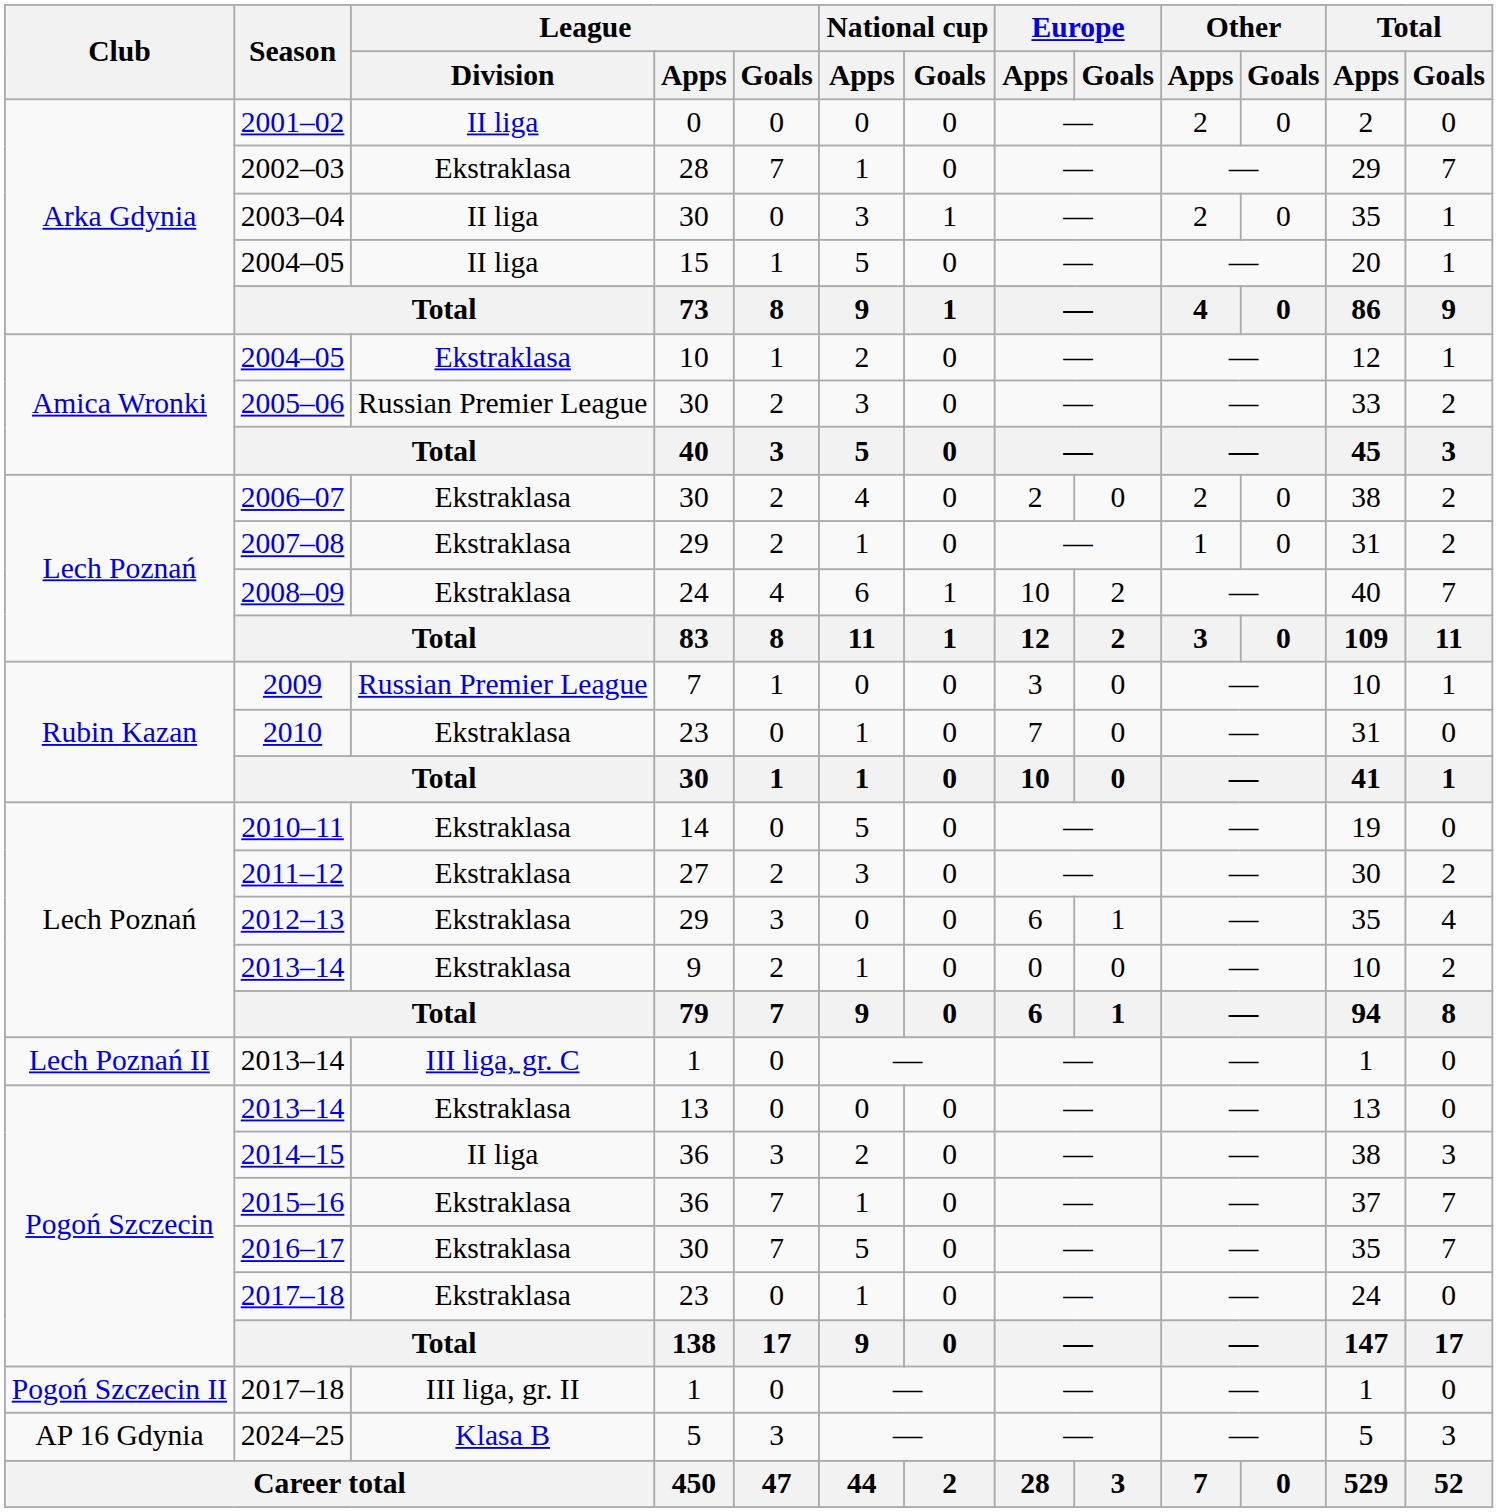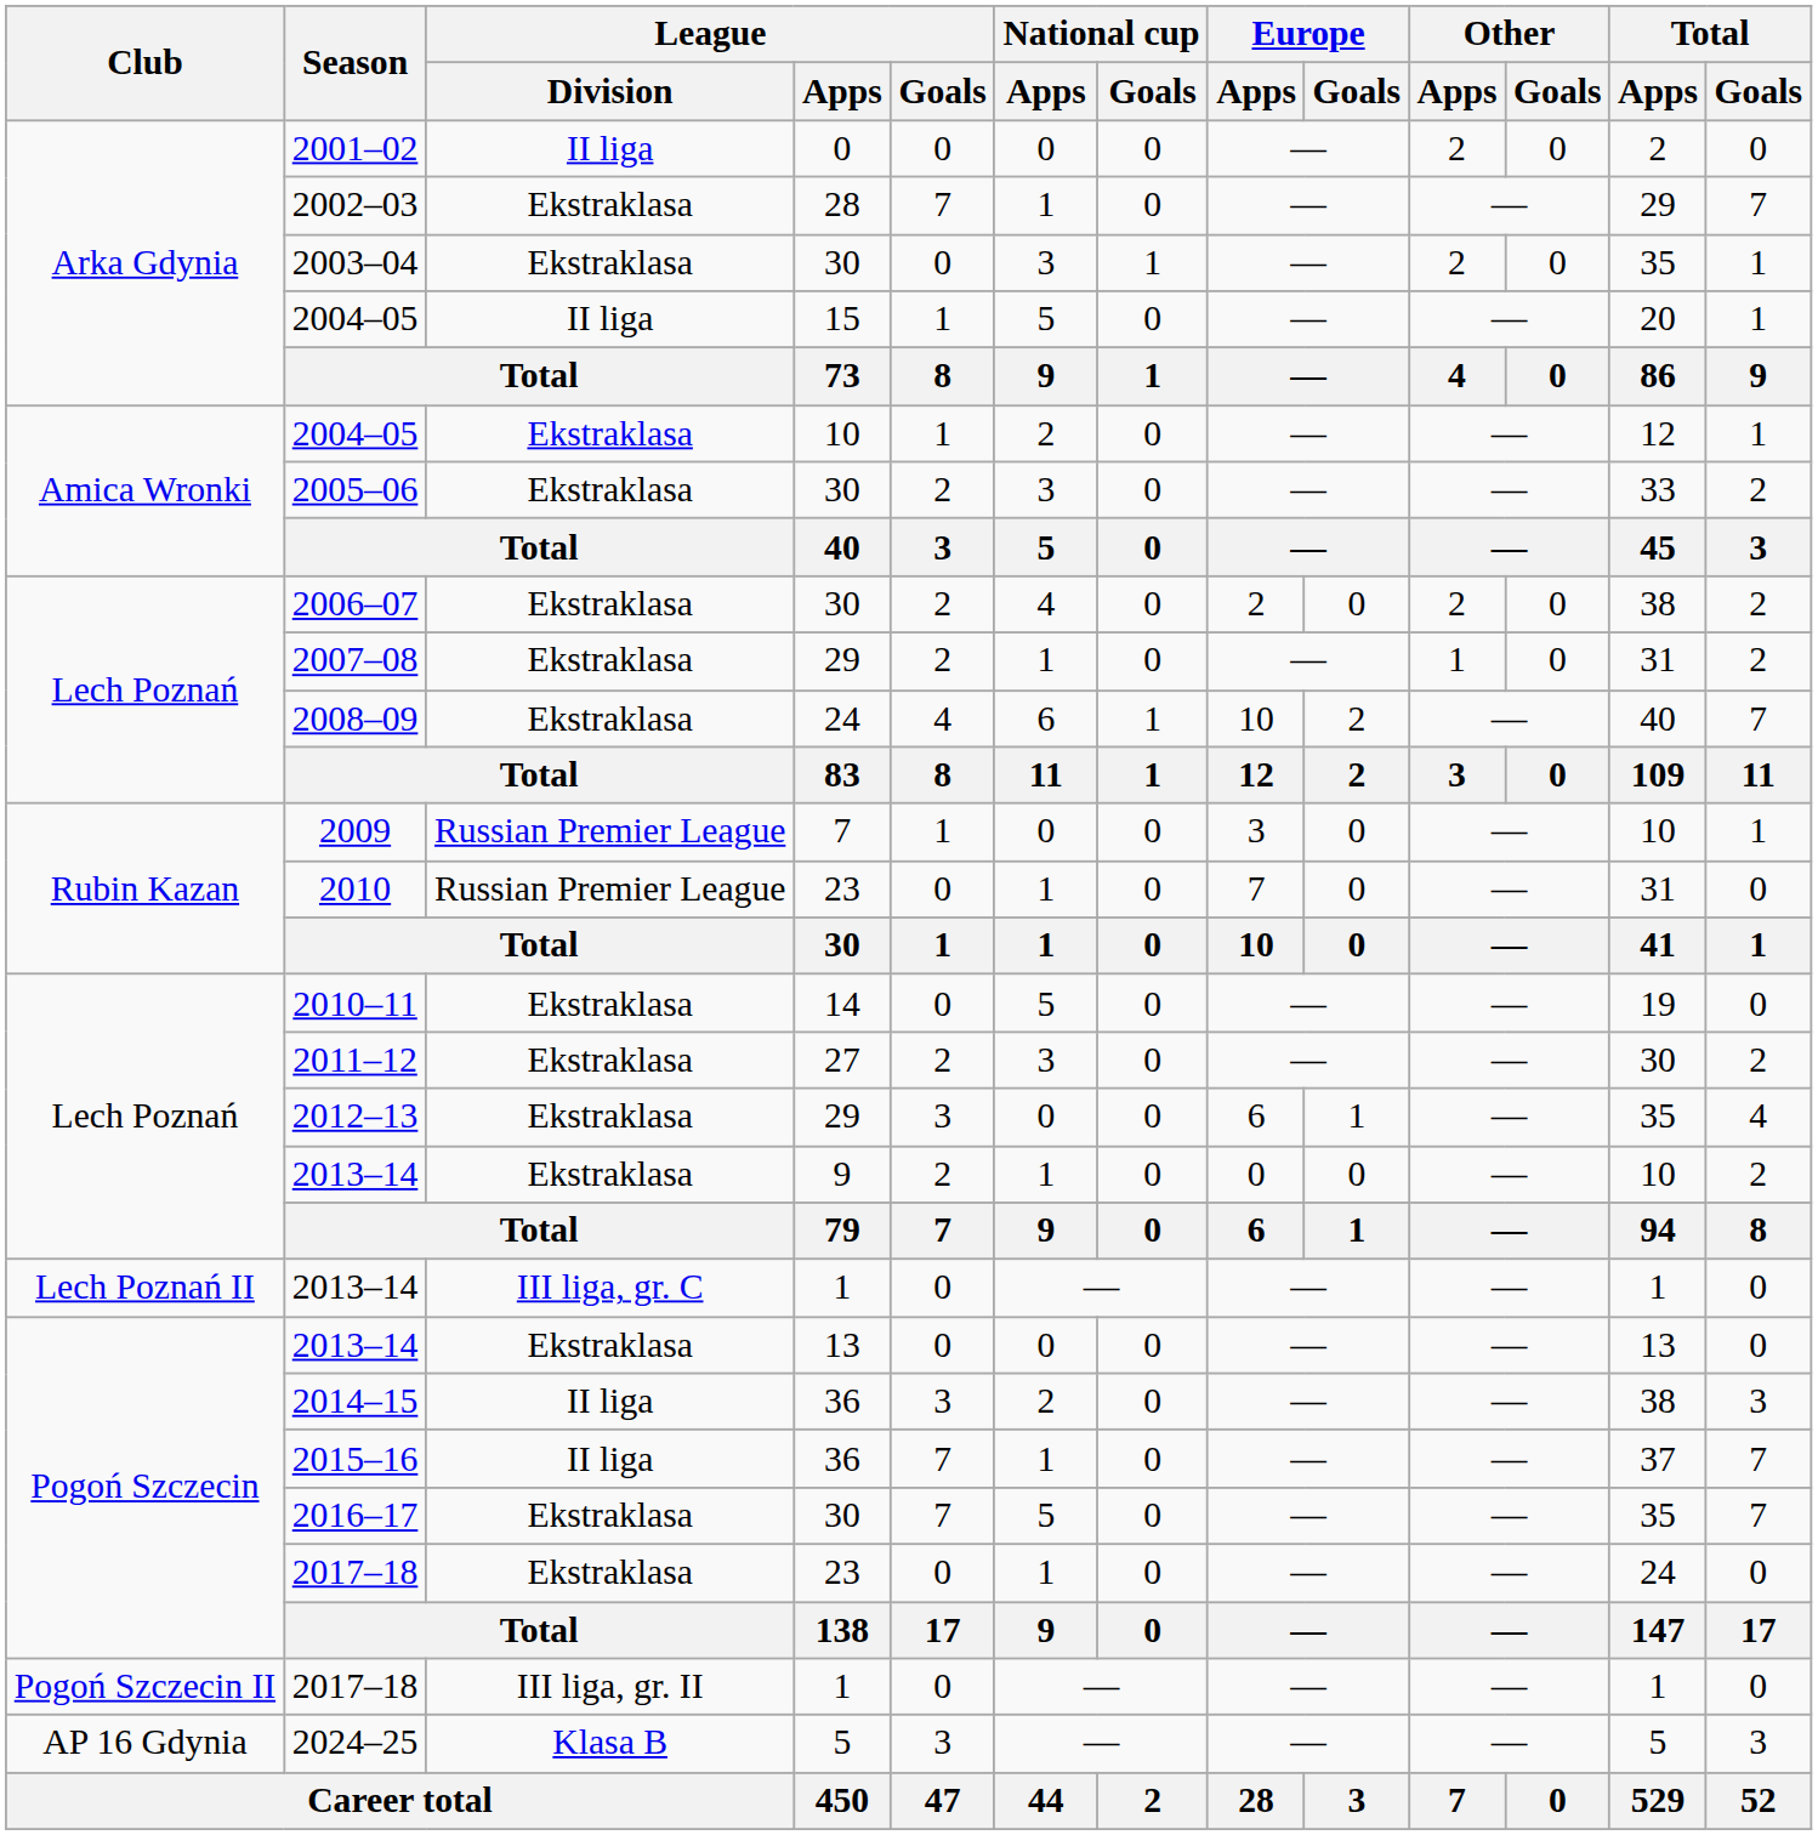2003–04 | League / Division: II liga -> Ekstraklasa
2005–06 | League / Division: Russian Premier League -> Ekstraklasa
2010 | League / Division: Ekstraklasa -> Russian Premier League
2015–16 | League / Division: Ekstraklasa -> II liga
